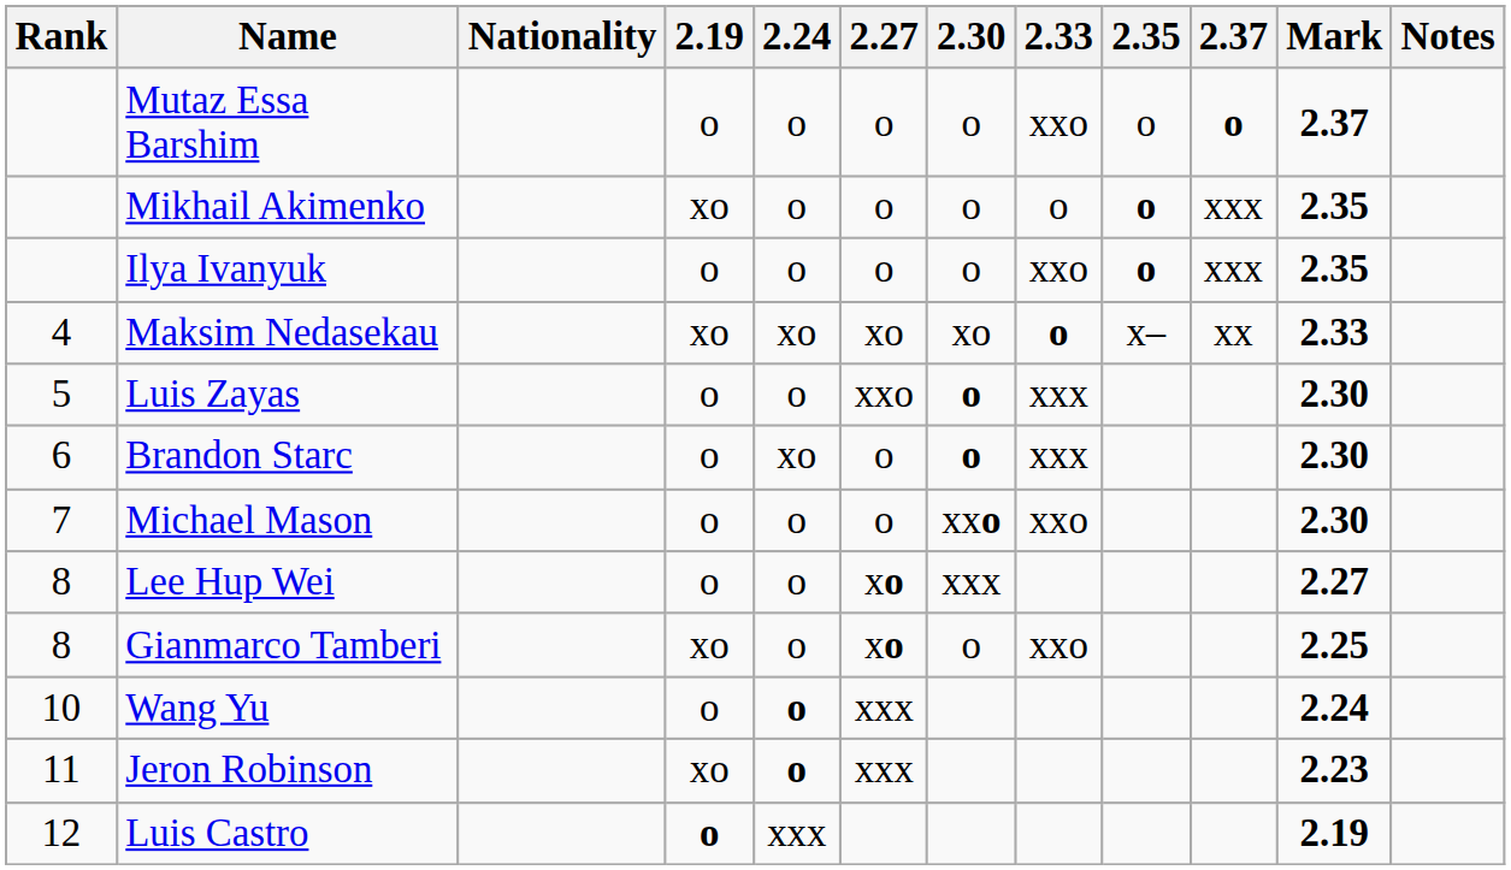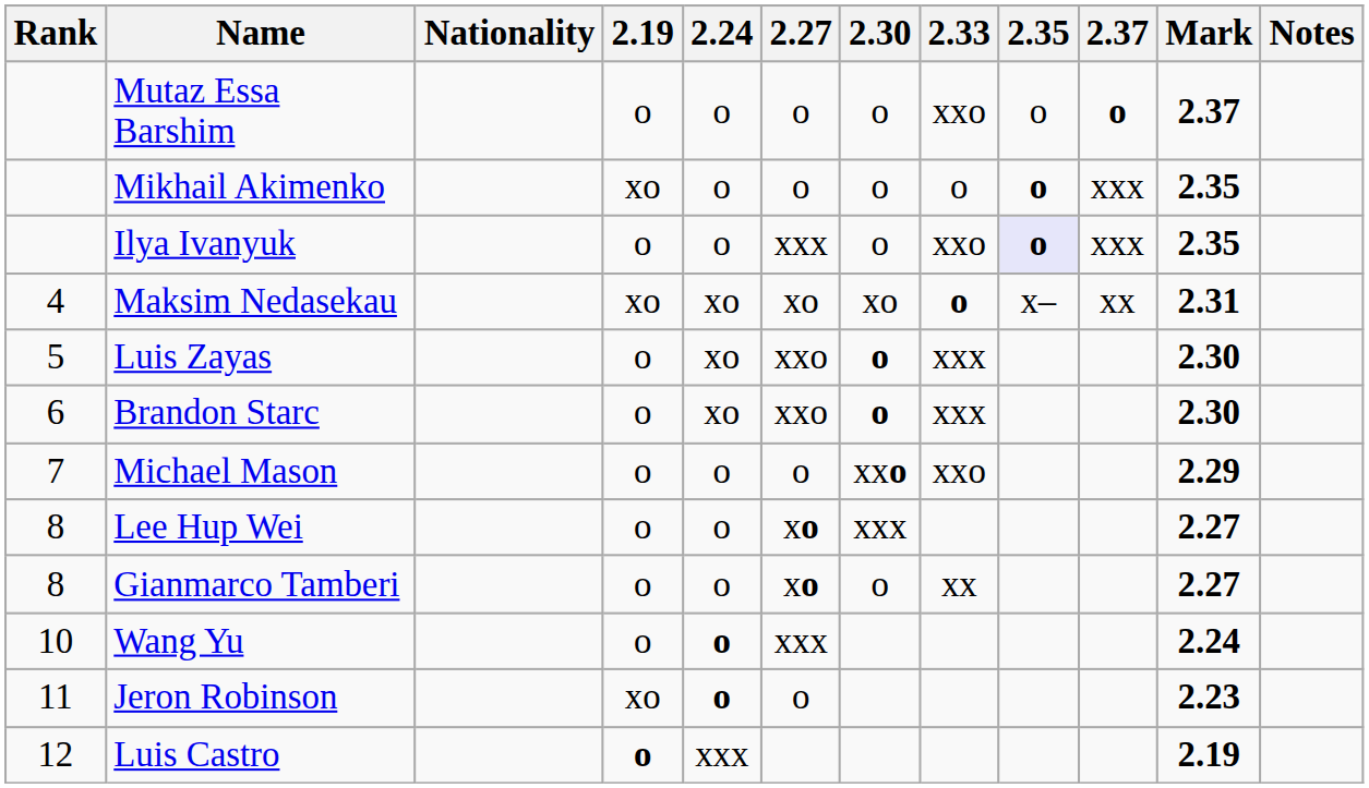Ilya Ivanyuk | 2.27: o -> xxx
Ilya Ivanyuk | 2.35: no background -> lavender background
Maksim Nedasekau | Mark: 2.33 -> 2.31
Luis Zayas | 2.24: o -> xo
Brandon Starc | 2.27: o -> xxo
Michael Mason | Mark: 2.30 -> 2.29
Gianmarco Tamberi | 2.19: xo -> o
Gianmarco Tamberi | 2.33: xxo -> xx
Gianmarco Tamberi | Mark: 2.25 -> 2.27
Jeron Robinson | 2.27: xxx -> o
